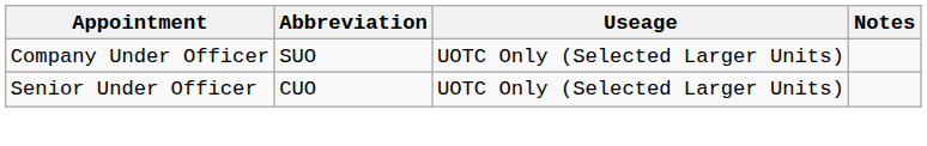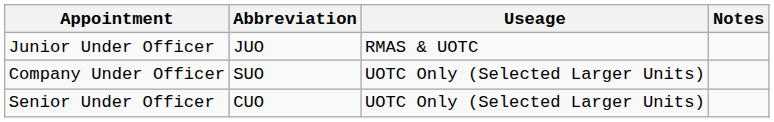+ row: Junior Under Officer | JUO | RMAS & UOTC
